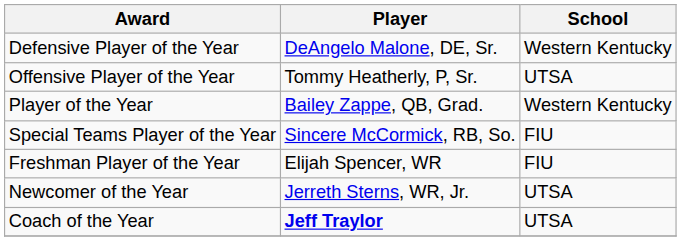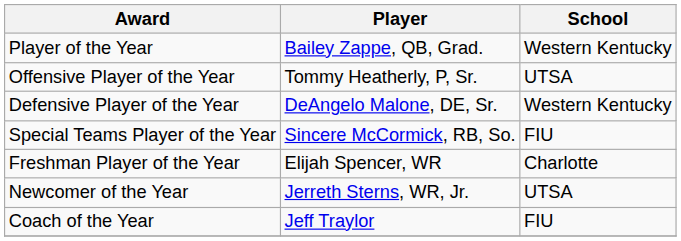rows swapped: Player of the Year <-> Defensive Player of the Year
Freshman Player of the Year | School: FIU -> Charlotte
Coach of the Year | Player: bold -> normal
Coach of the Year | School: UTSA -> FIU
